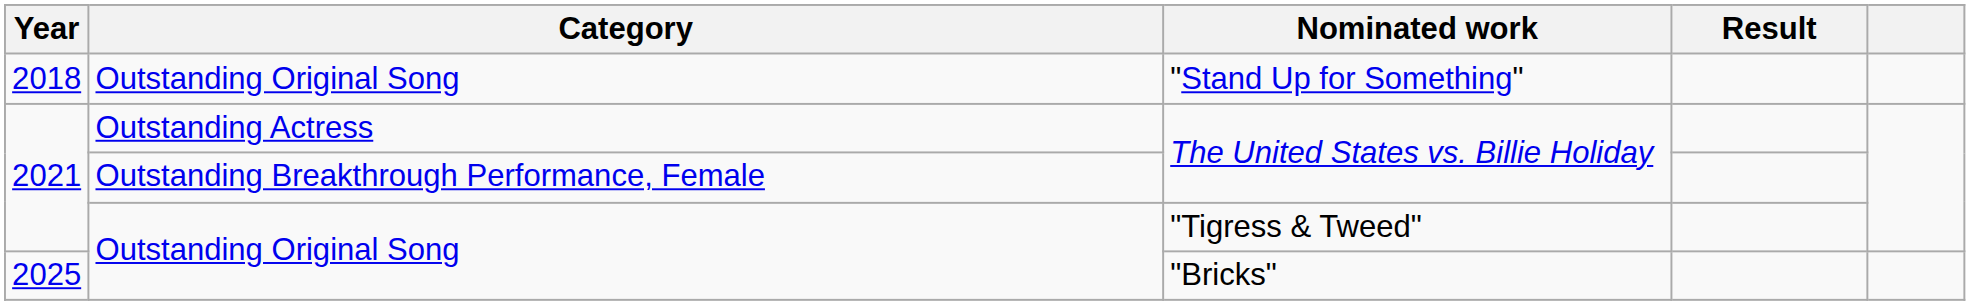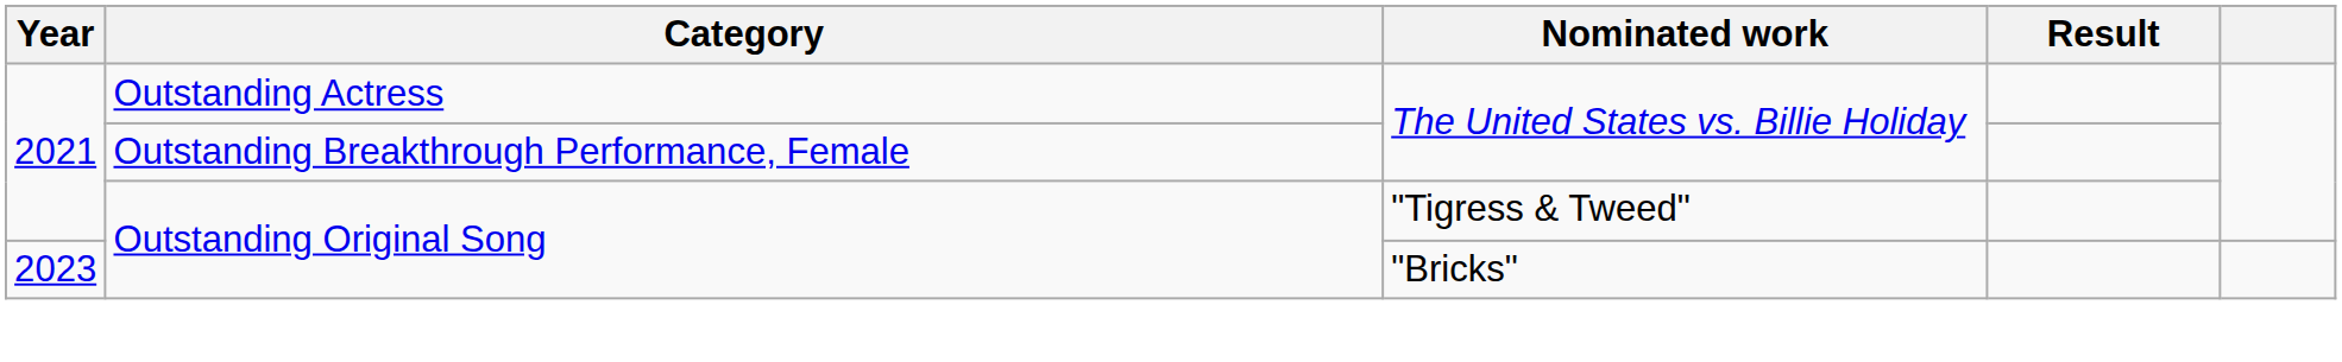- row: 2018 | Outstanding Original Song | "Stand Up for Something"
"Bricks" | Year: 2025 -> 2023
